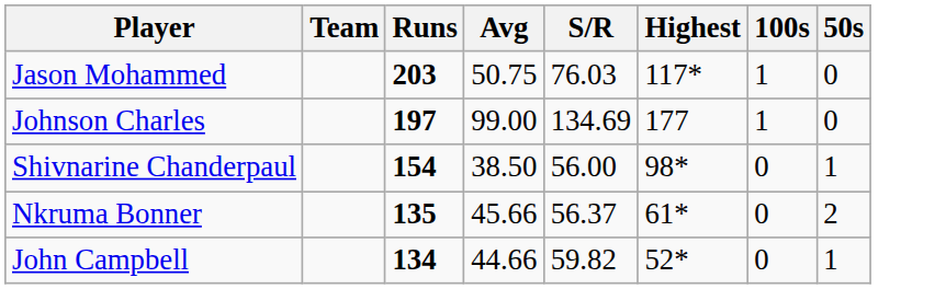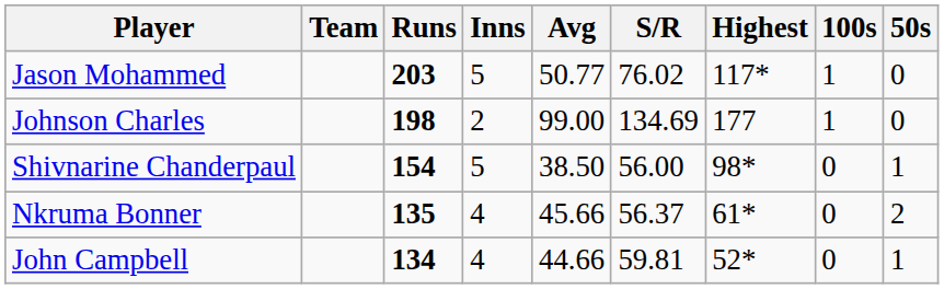+ column: Inns | 5 | 2 | 5 | 4 | 4
Jason Mohammed | Avg: 50.75 -> 50.77
Jason Mohammed | S/R: 76.03 -> 76.02
Johnson Charles | Runs: 197 -> 198
John Campbell | S/R: 59.82 -> 59.81
